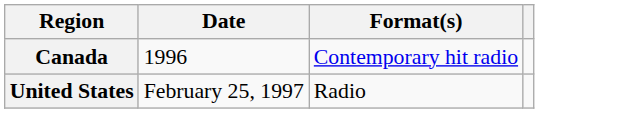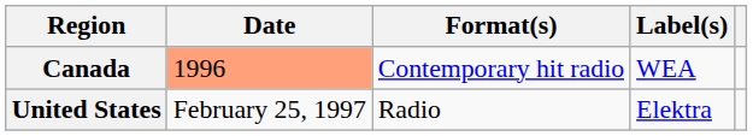+ column: Label(s) | WEA | Elektra
Canada | Date: no background -> lightsalmon background
